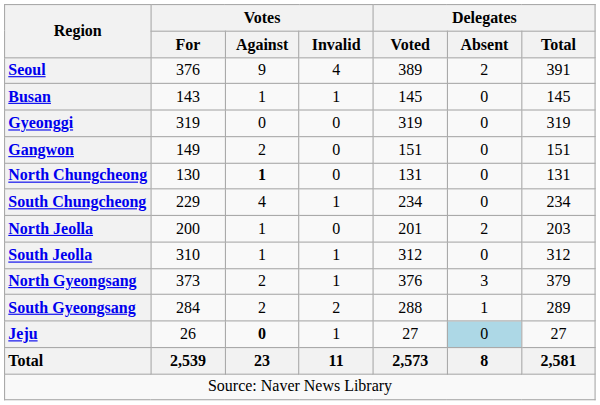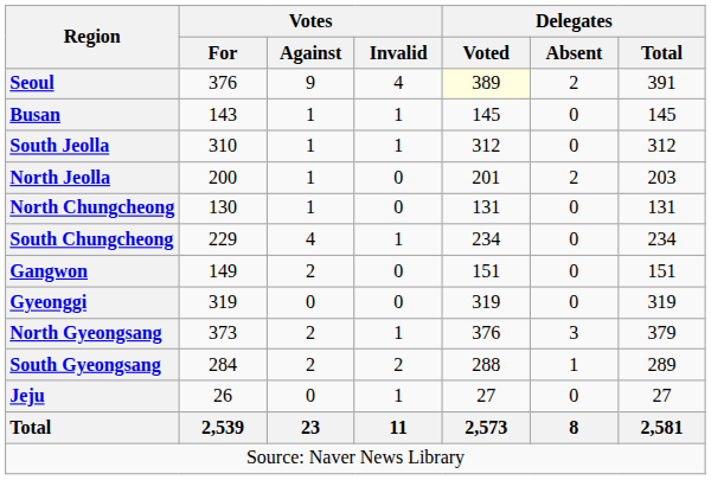Seoul | Delegates / Voted: no background -> lightyellow background
rows swapped: Gyeonggi <-> South Jeolla
rows swapped: Gangwon <-> North Jeolla
North Chungcheong | Votes / Against: bold -> normal
Jeju | Votes / Against: bold -> normal
Jeju | Delegates / Absent: lightblue background -> no background
